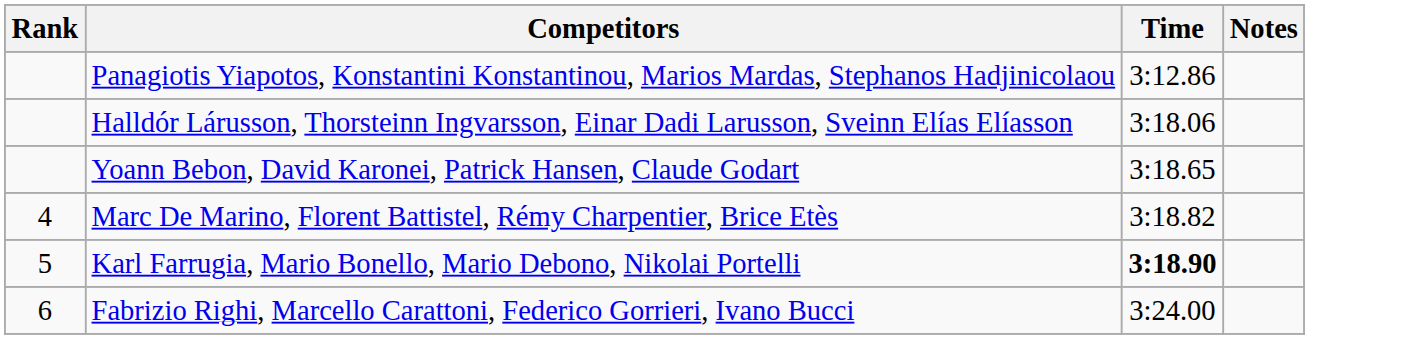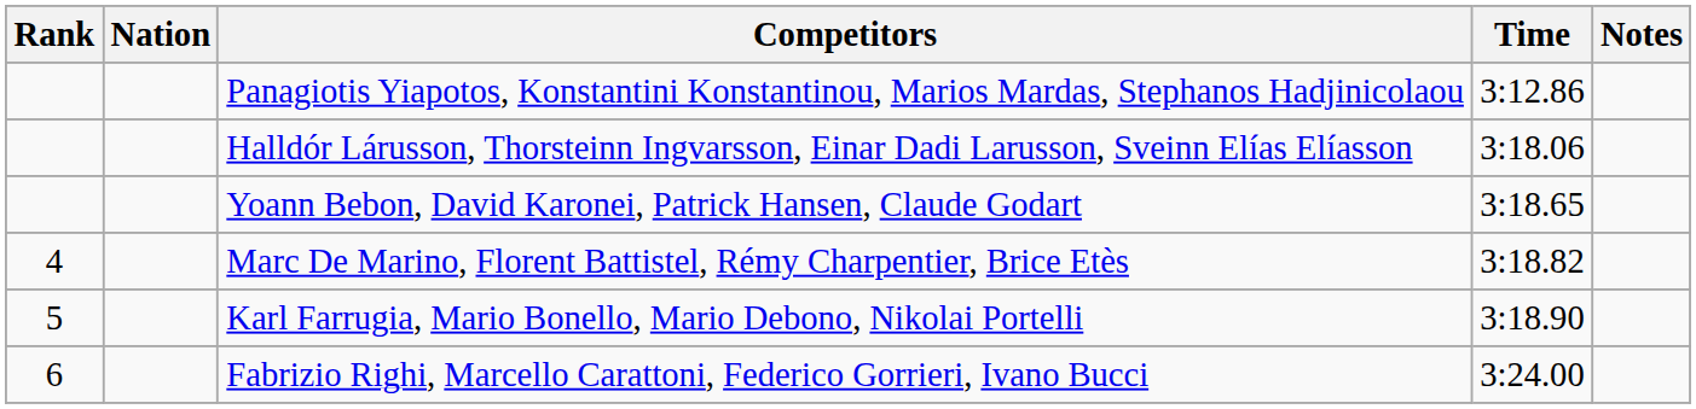+ column: Nation
Karl Farrugia, Mario Bonello, Mario Debono, Nikolai Portelli | Time: bold -> normal
